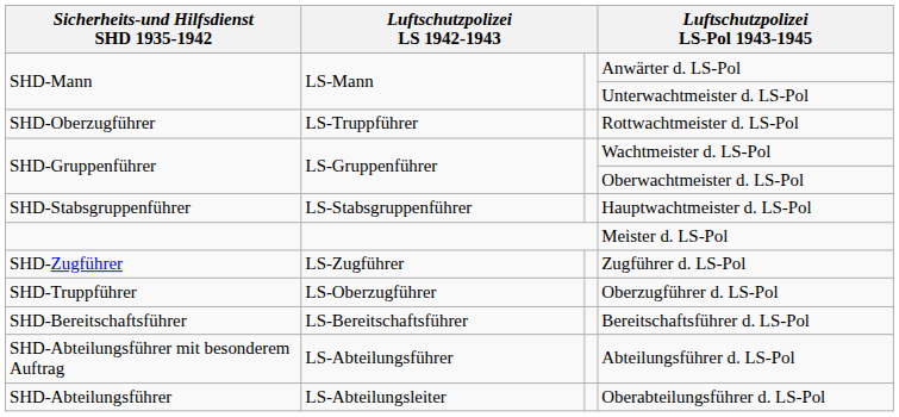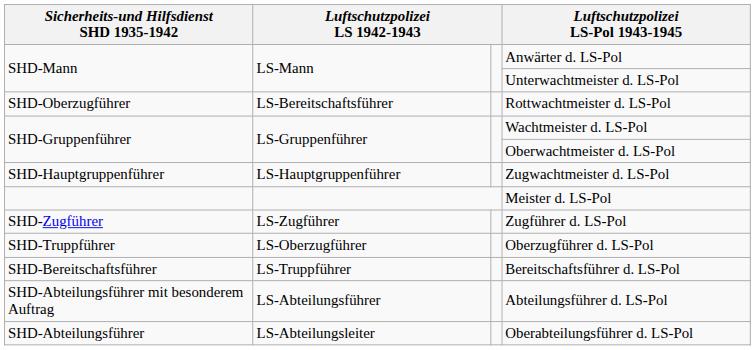Rottwachtmeister d. LS-Pol | column 2: LS-Truppführer -> LS-Bereitschaftsführer
+ row: SHD-Hauptgruppenführer | LS-Hauptgruppenführer | Zugwachtmeister d. LS-Pol
- row: SHD-Stabsgruppenführer | LS-Stabsgruppenführer | Hauptwachtmeister d. LS-Pol
Bereitschaftsführer d. LS-Pol | column 2: LS-Bereitschaftsführer -> LS-Truppführer
